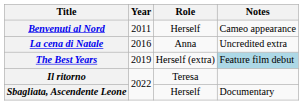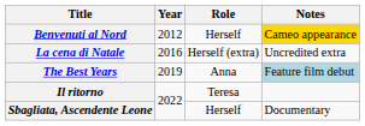Benvenuti al Nord | Year: 2011 -> 2012
Benvenuti al Nord | Notes: no background -> gold background
La cena di Natale | Role: Anna -> Herself (extra)
The Best Years | Role: Herself (extra) -> Anna
